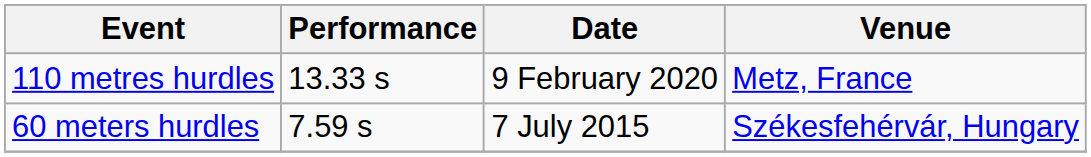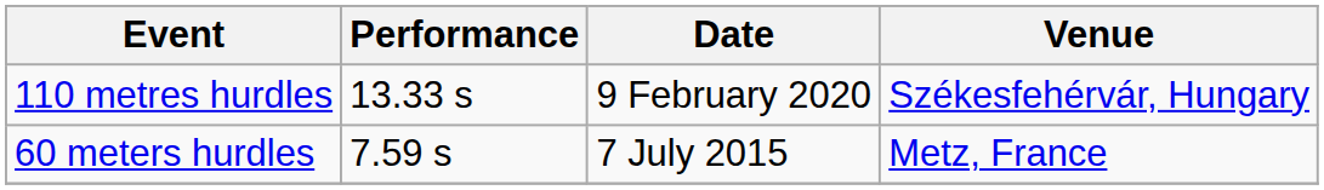110 metres hurdles | Venue: Metz, France -> Székesfehérvár, Hungary
60 meters hurdles | Venue: Székesfehérvár, Hungary -> Metz, France
